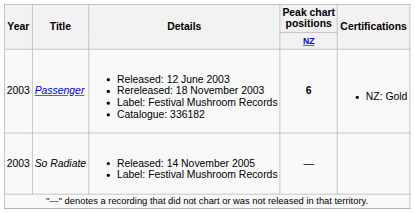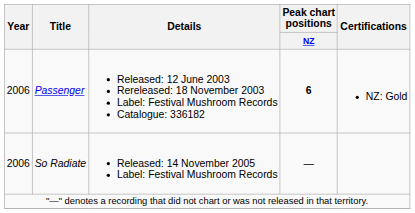Passenger | Year: 2003 -> 2006
So Radiate | Year: 2003 -> 2006
